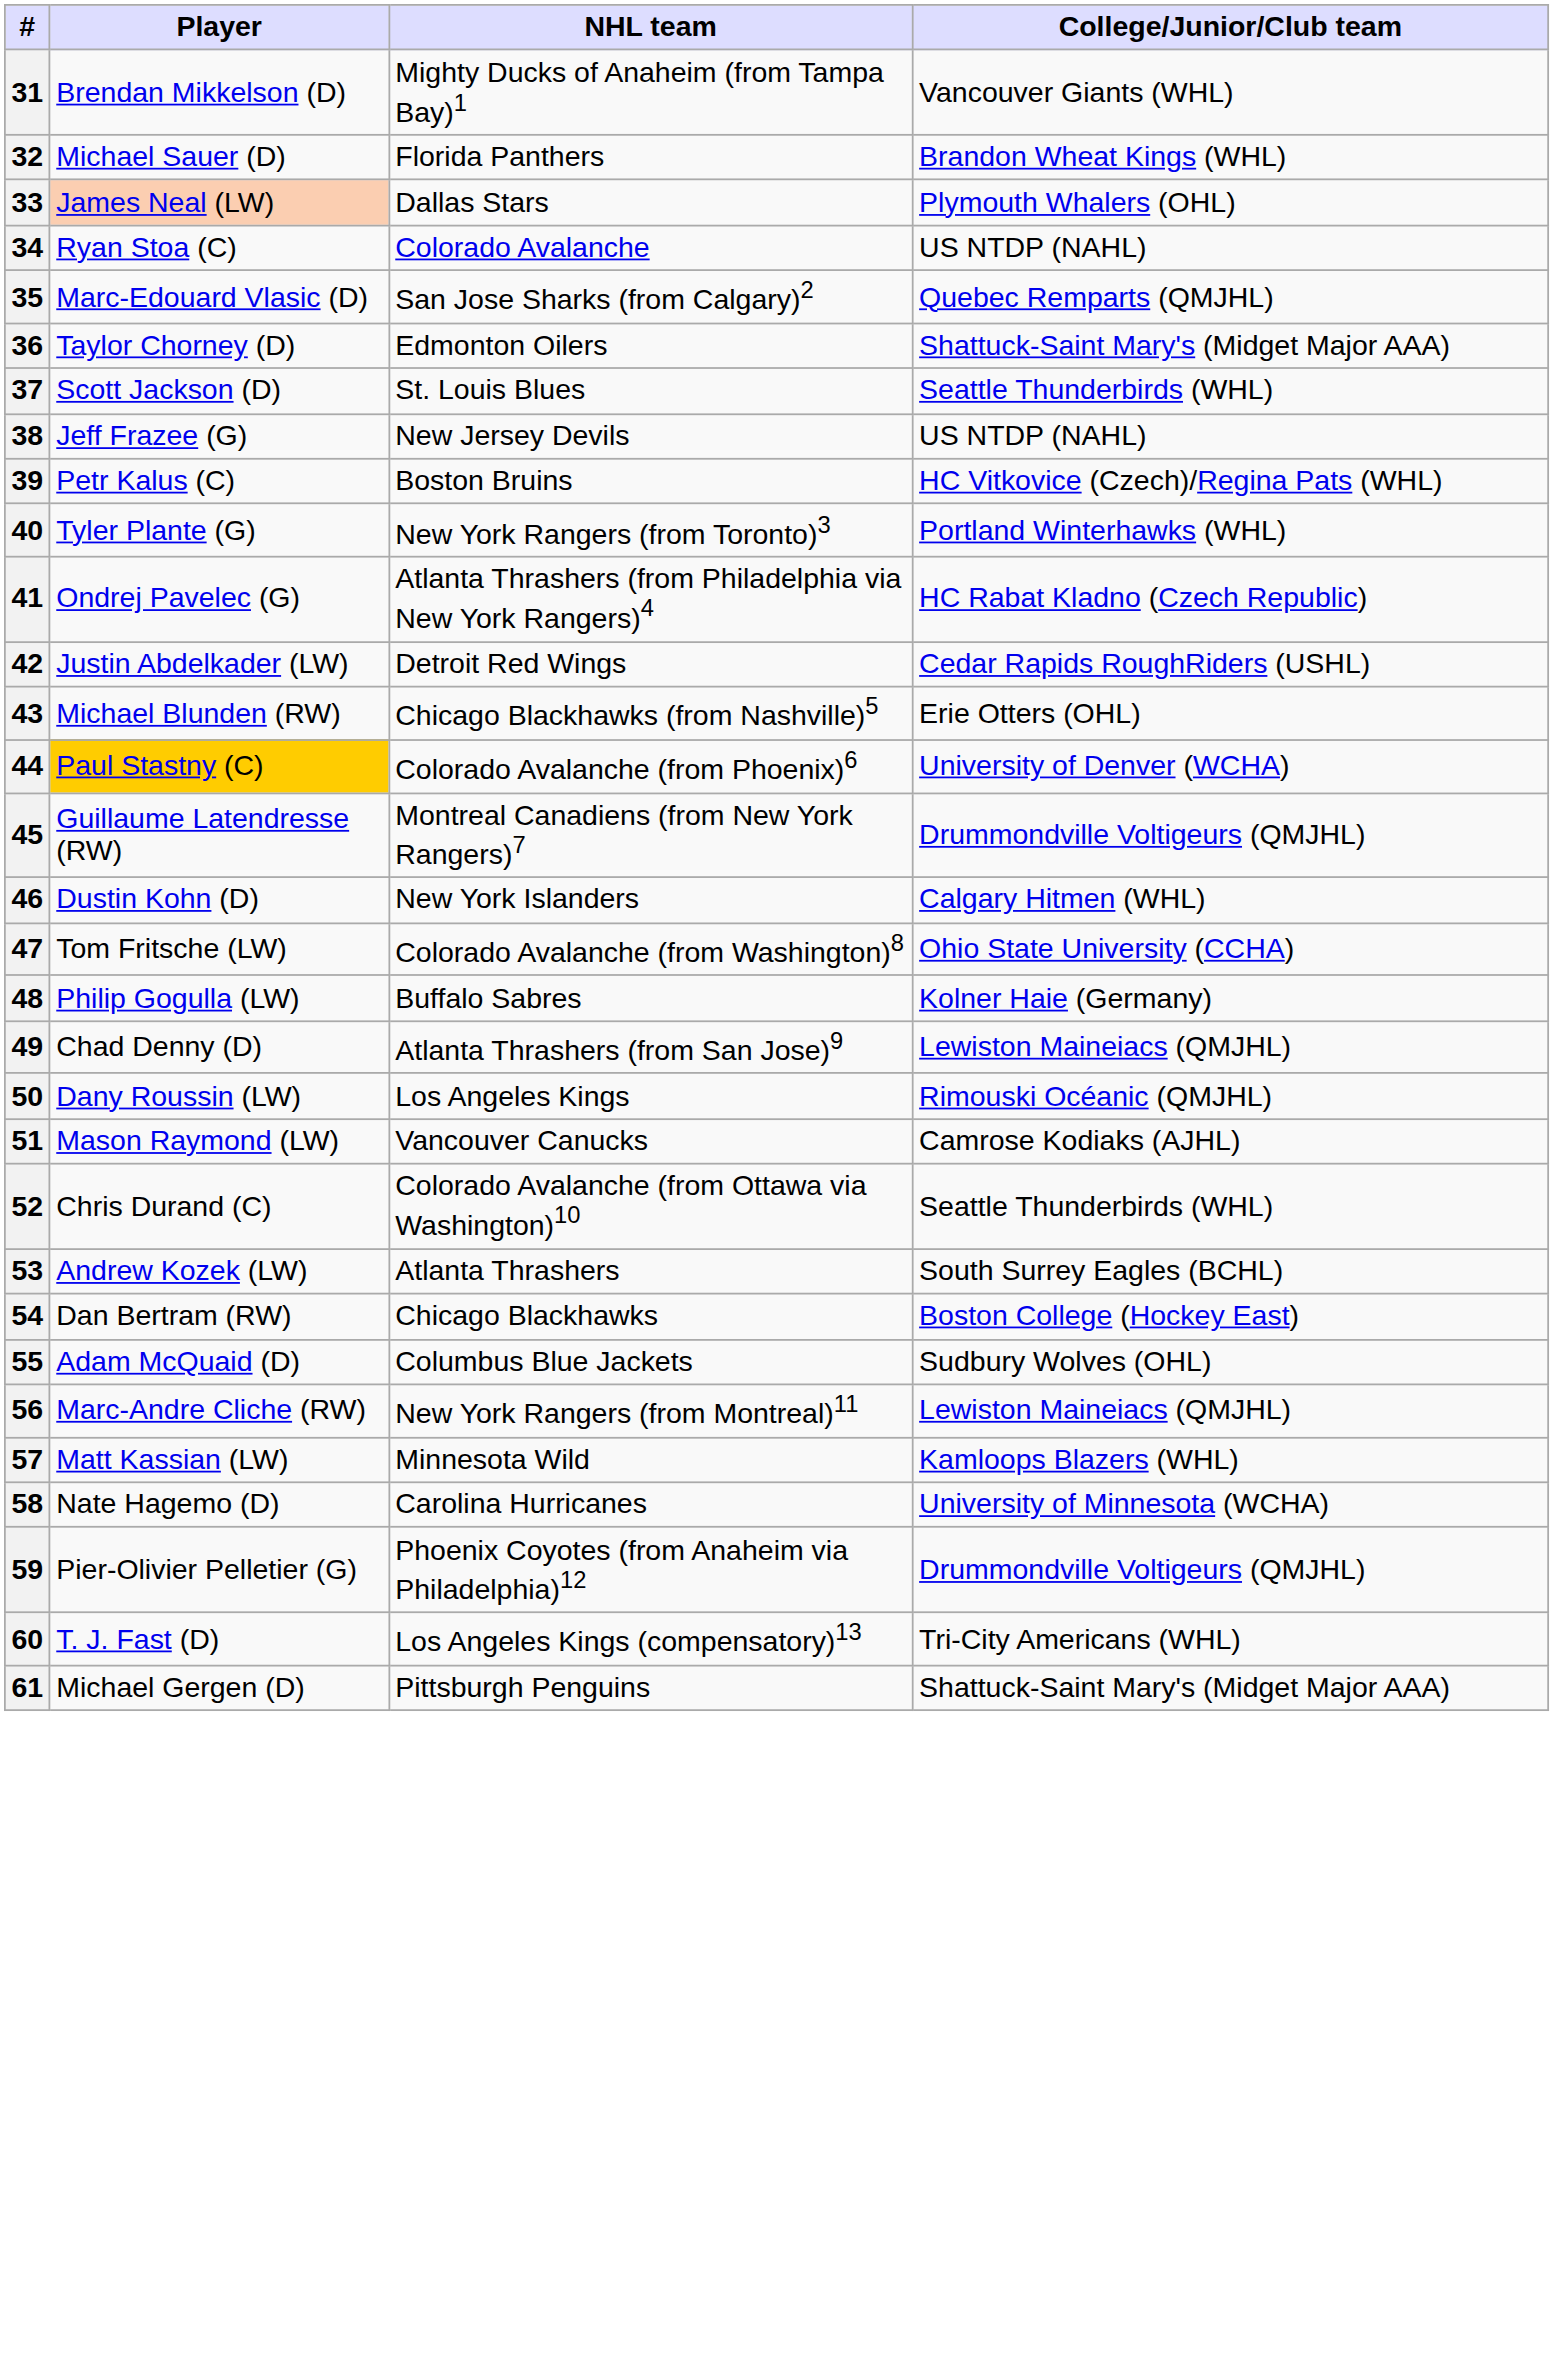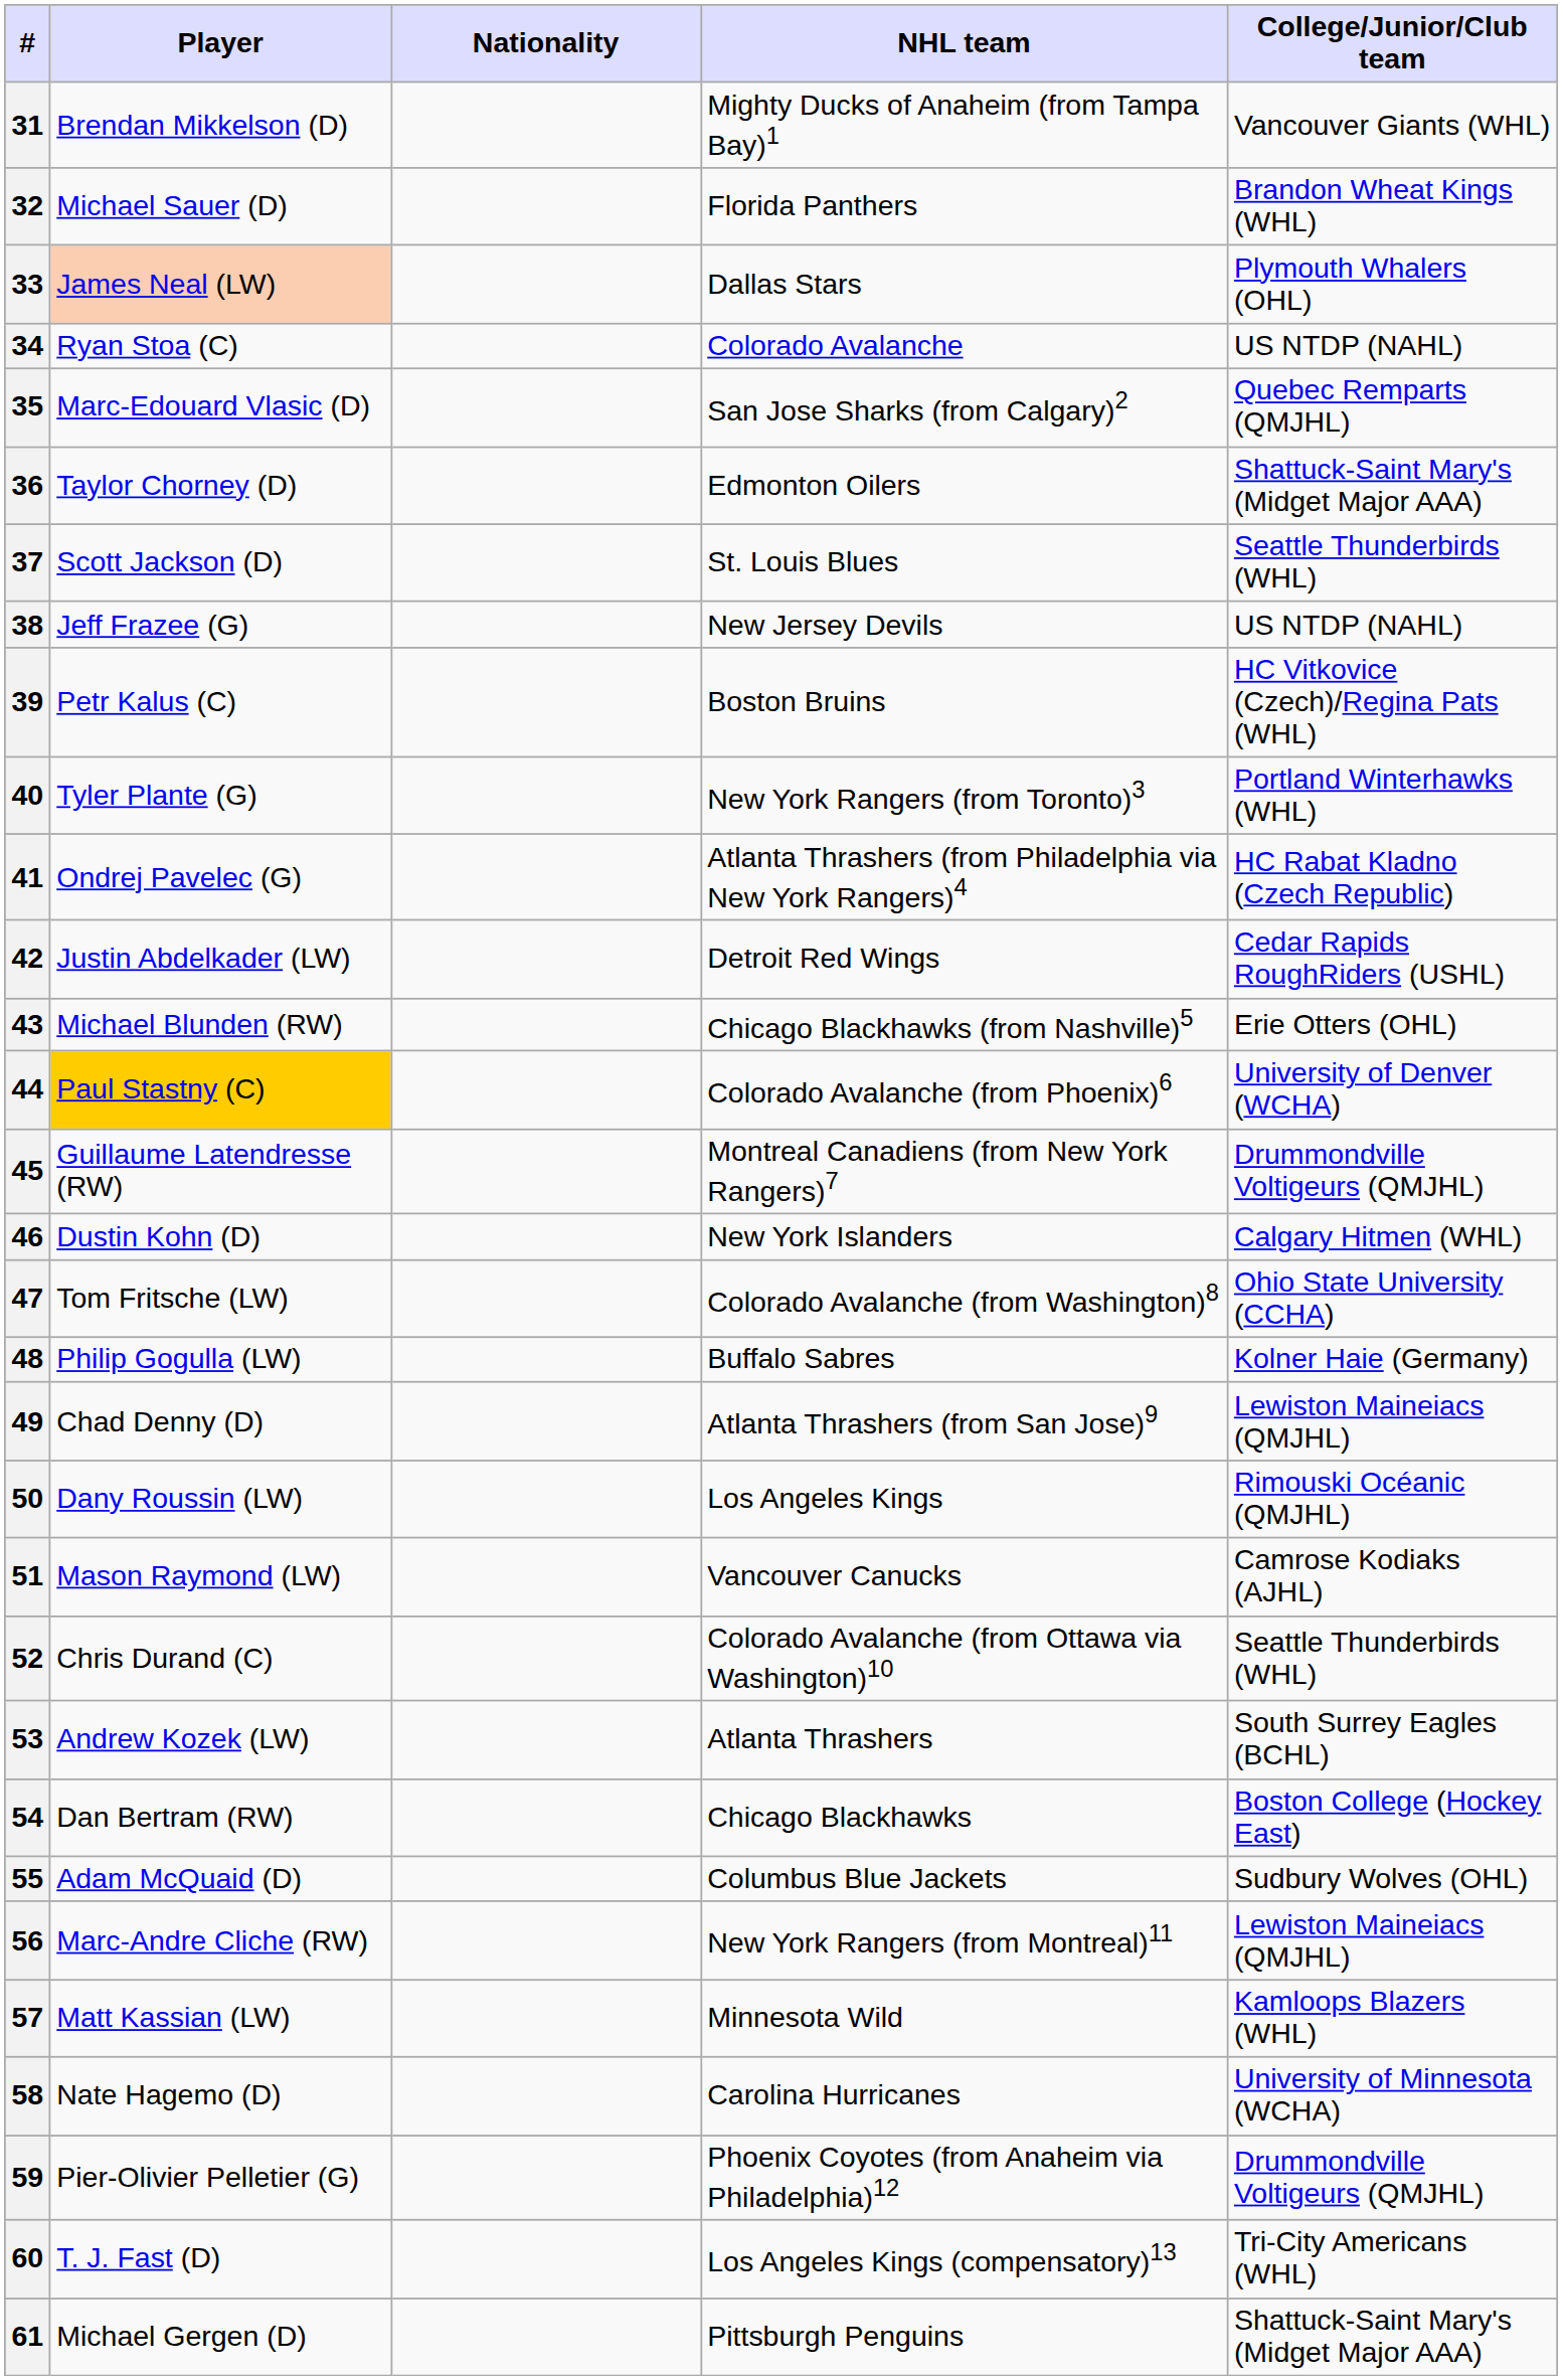+ column: Nationality
